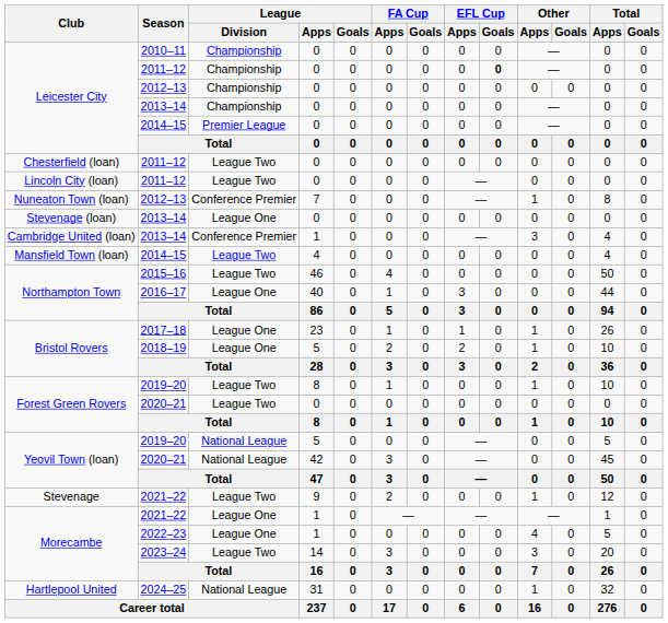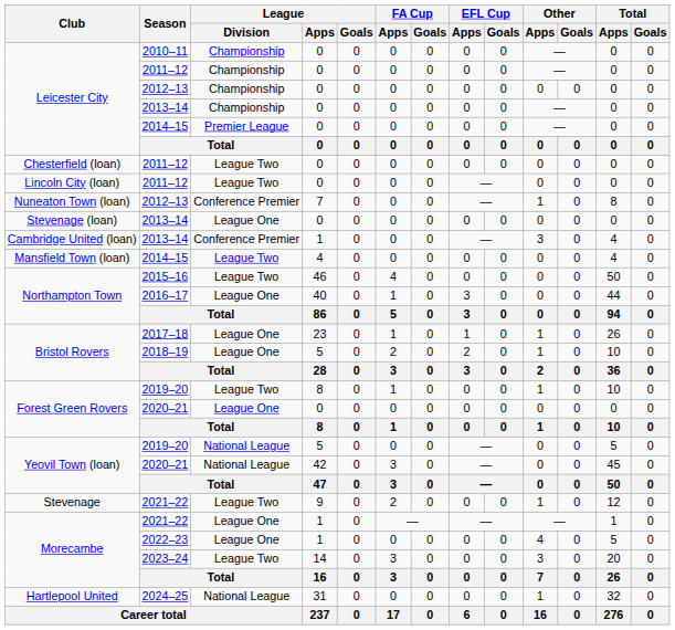Leicester City / 2011–12 | EFL Cup / Goals: bold -> normal
Forest Green Rovers / 2020–21 | League / Division: League Two -> League One
